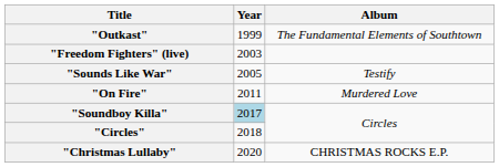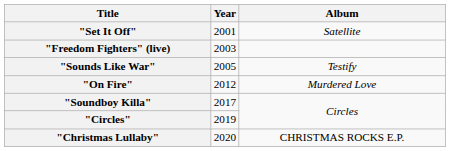- row: "Outkast" | 1999 | The Fundamental Elements of Southtown
+ row: "Set It Off" | 2001 | Satellite
"On Fire" | Year: 2011 -> 2012
"Soundboy Killa" | Year: lightblue background -> no background
"Circles" | Year: 2018 -> 2019
